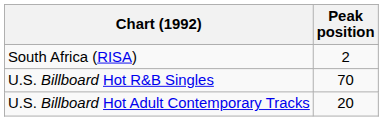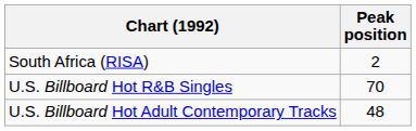U.S. Billboard Hot Adult Contemporary Tracks | Peak position: 20 -> 48
